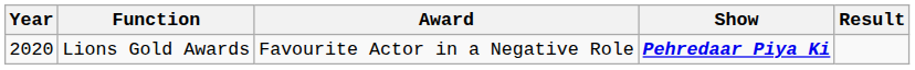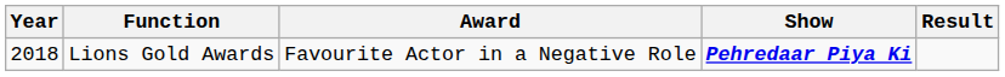Lions Gold Awards | Year: 2020 -> 2018
